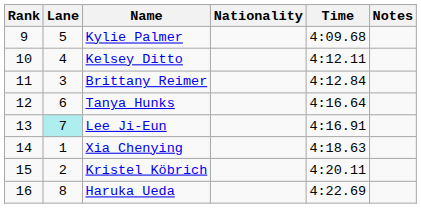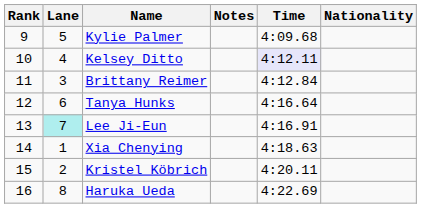columns swapped: Nationality <-> Notes
Kelsey Ditto | Time: no background -> lavender background
